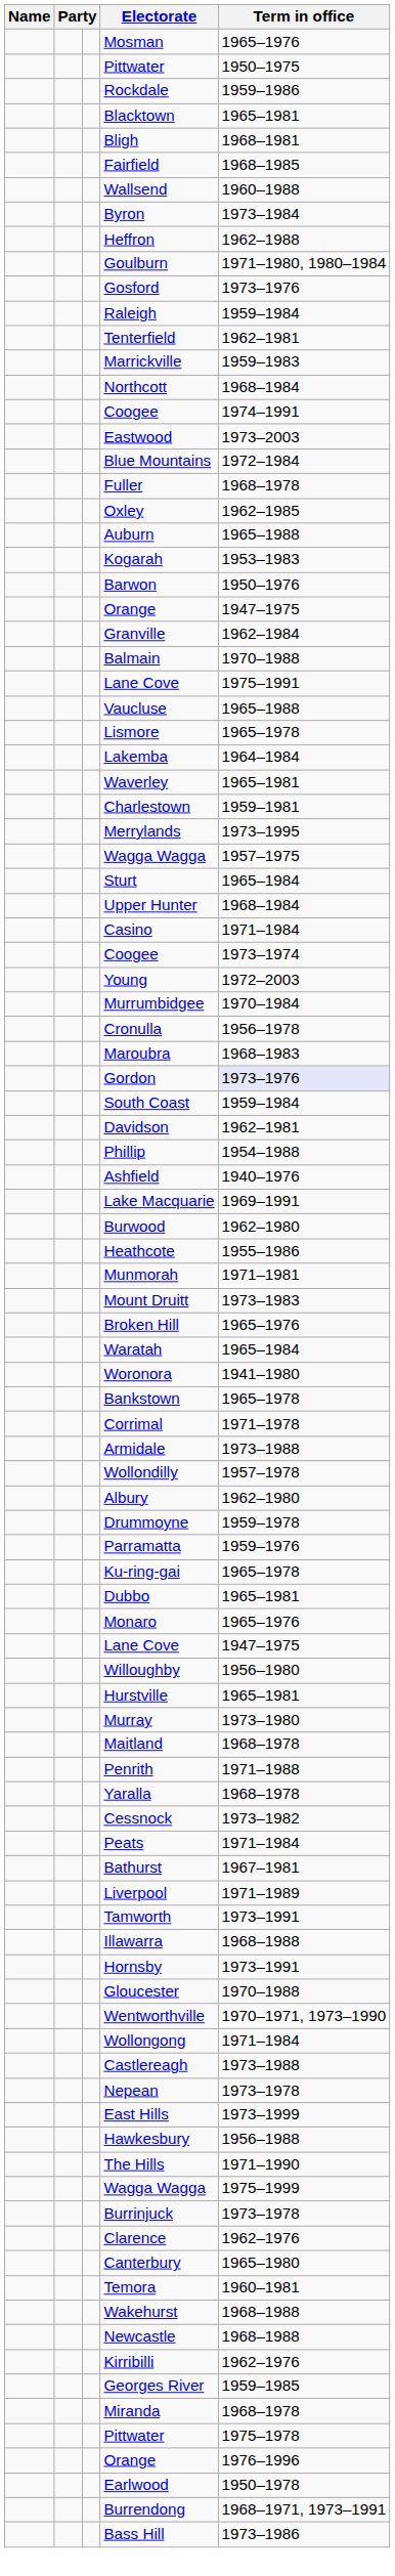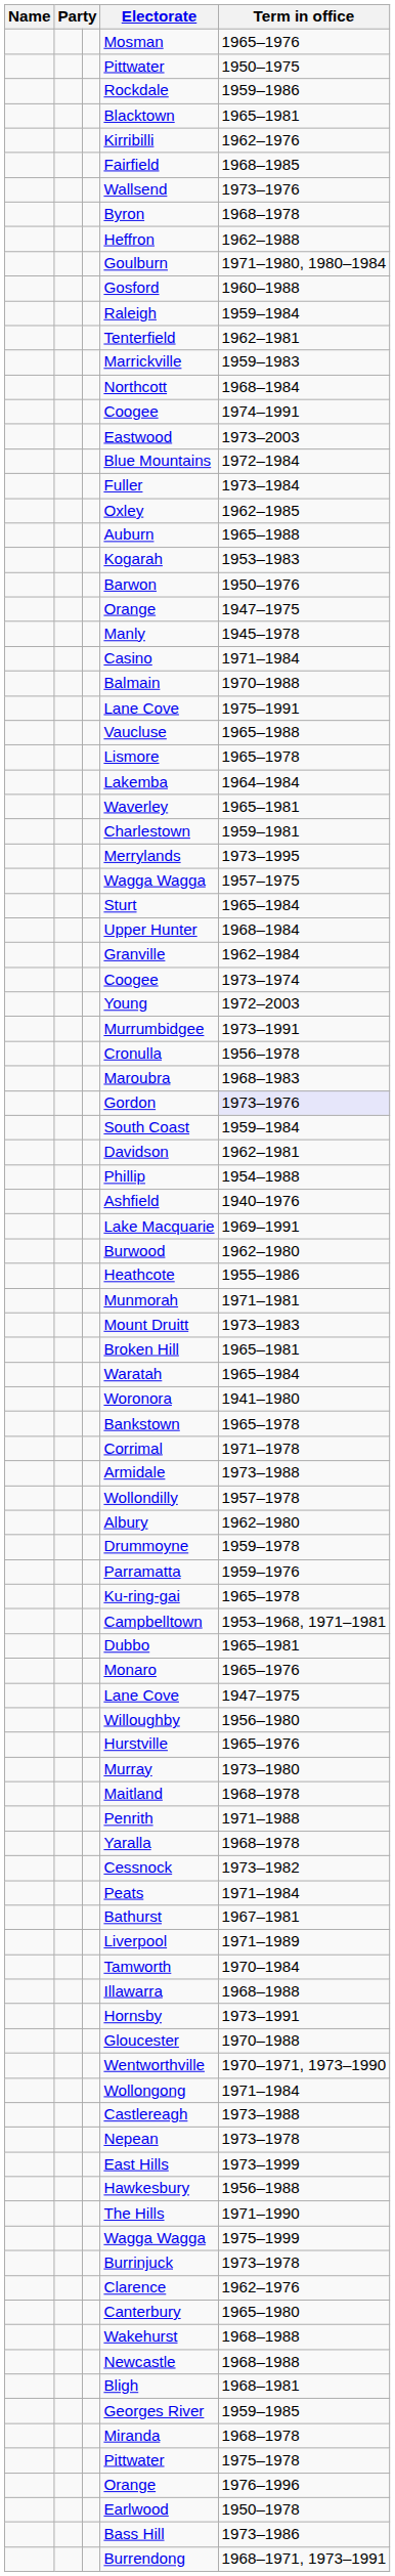rows swapped: Bligh <-> Kirribilli
Wallsend | Term in office: 1960–1988 -> 1973–1976
Byron | Term in office: 1973–1984 -> 1968–1978
Gosford | Term in office: 1973–1976 -> 1960–1988
Fuller | Term in office: 1968–1978 -> 1973–1984
+ row: Manly | 1945–1978
rows swapped: Casino <-> Granville
Murrumbidgee | Term in office: 1970–1984 -> 1973–1991
Broken Hill | Term in office: 1965–1976 -> 1965–1981
+ row: Campbelltown | 1953–1968, 1971–1981
Hurstville | Term in office: 1965–1981 -> 1965–1976
Tamworth | Term in office: 1973–1991 -> 1970–1984
- row: Temora | 1960–1981
rows swapped: Burrendong <-> Bass Hill
